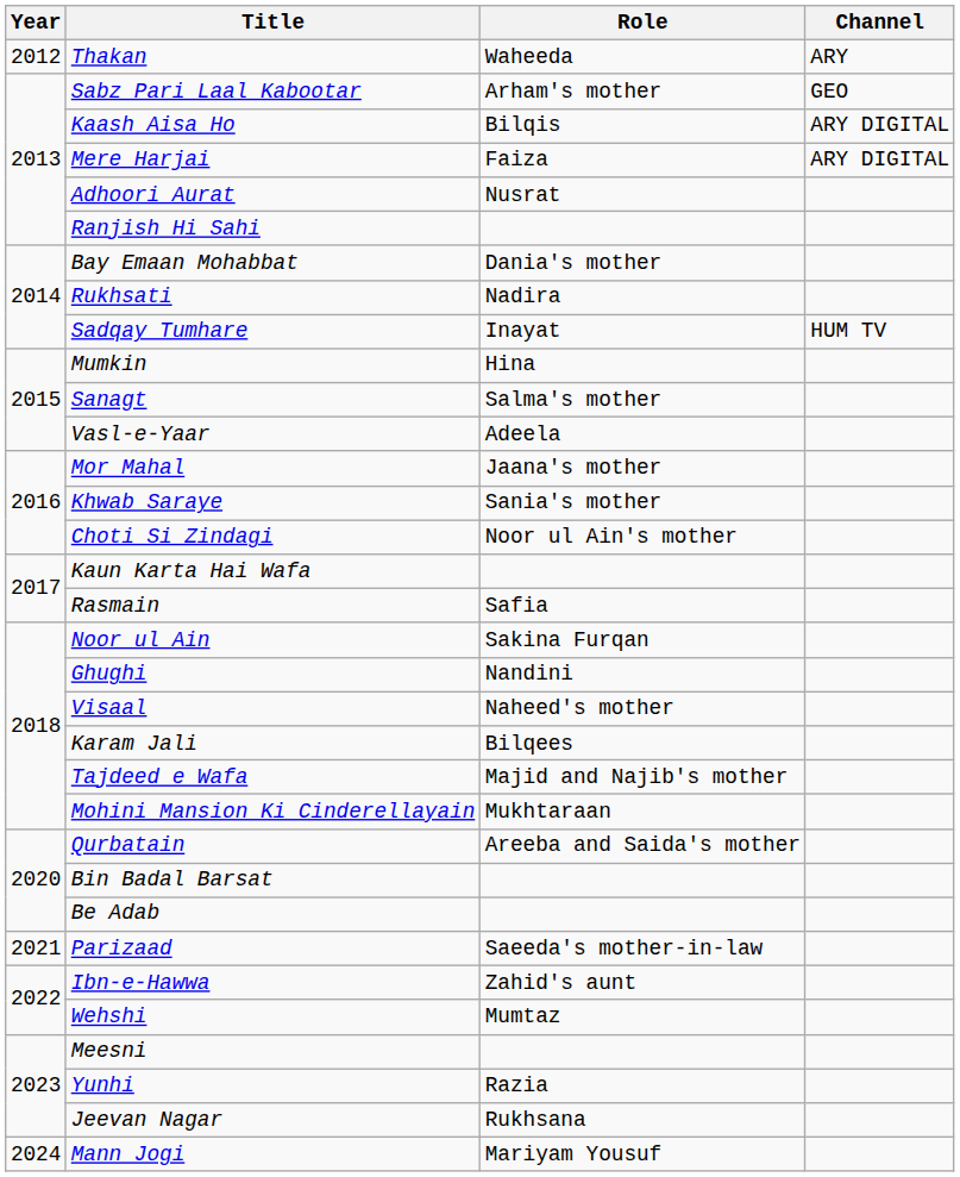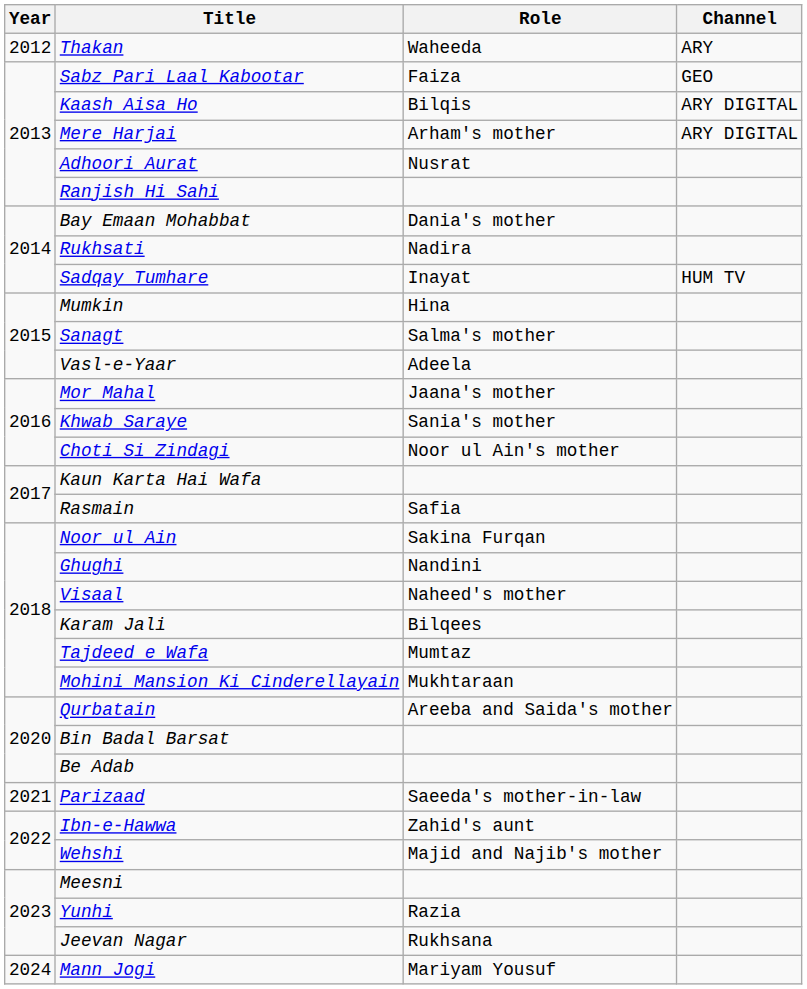Sabz Pari Laal Kabootar | Role: Arham's mother -> Faiza
Mere Harjai | Role: Faiza -> Arham's mother
Tajdeed e Wafa | Role: Majid and Najib's mother -> Mumtaz
Wehshi | Role: Mumtaz -> Majid and Najib's mother
